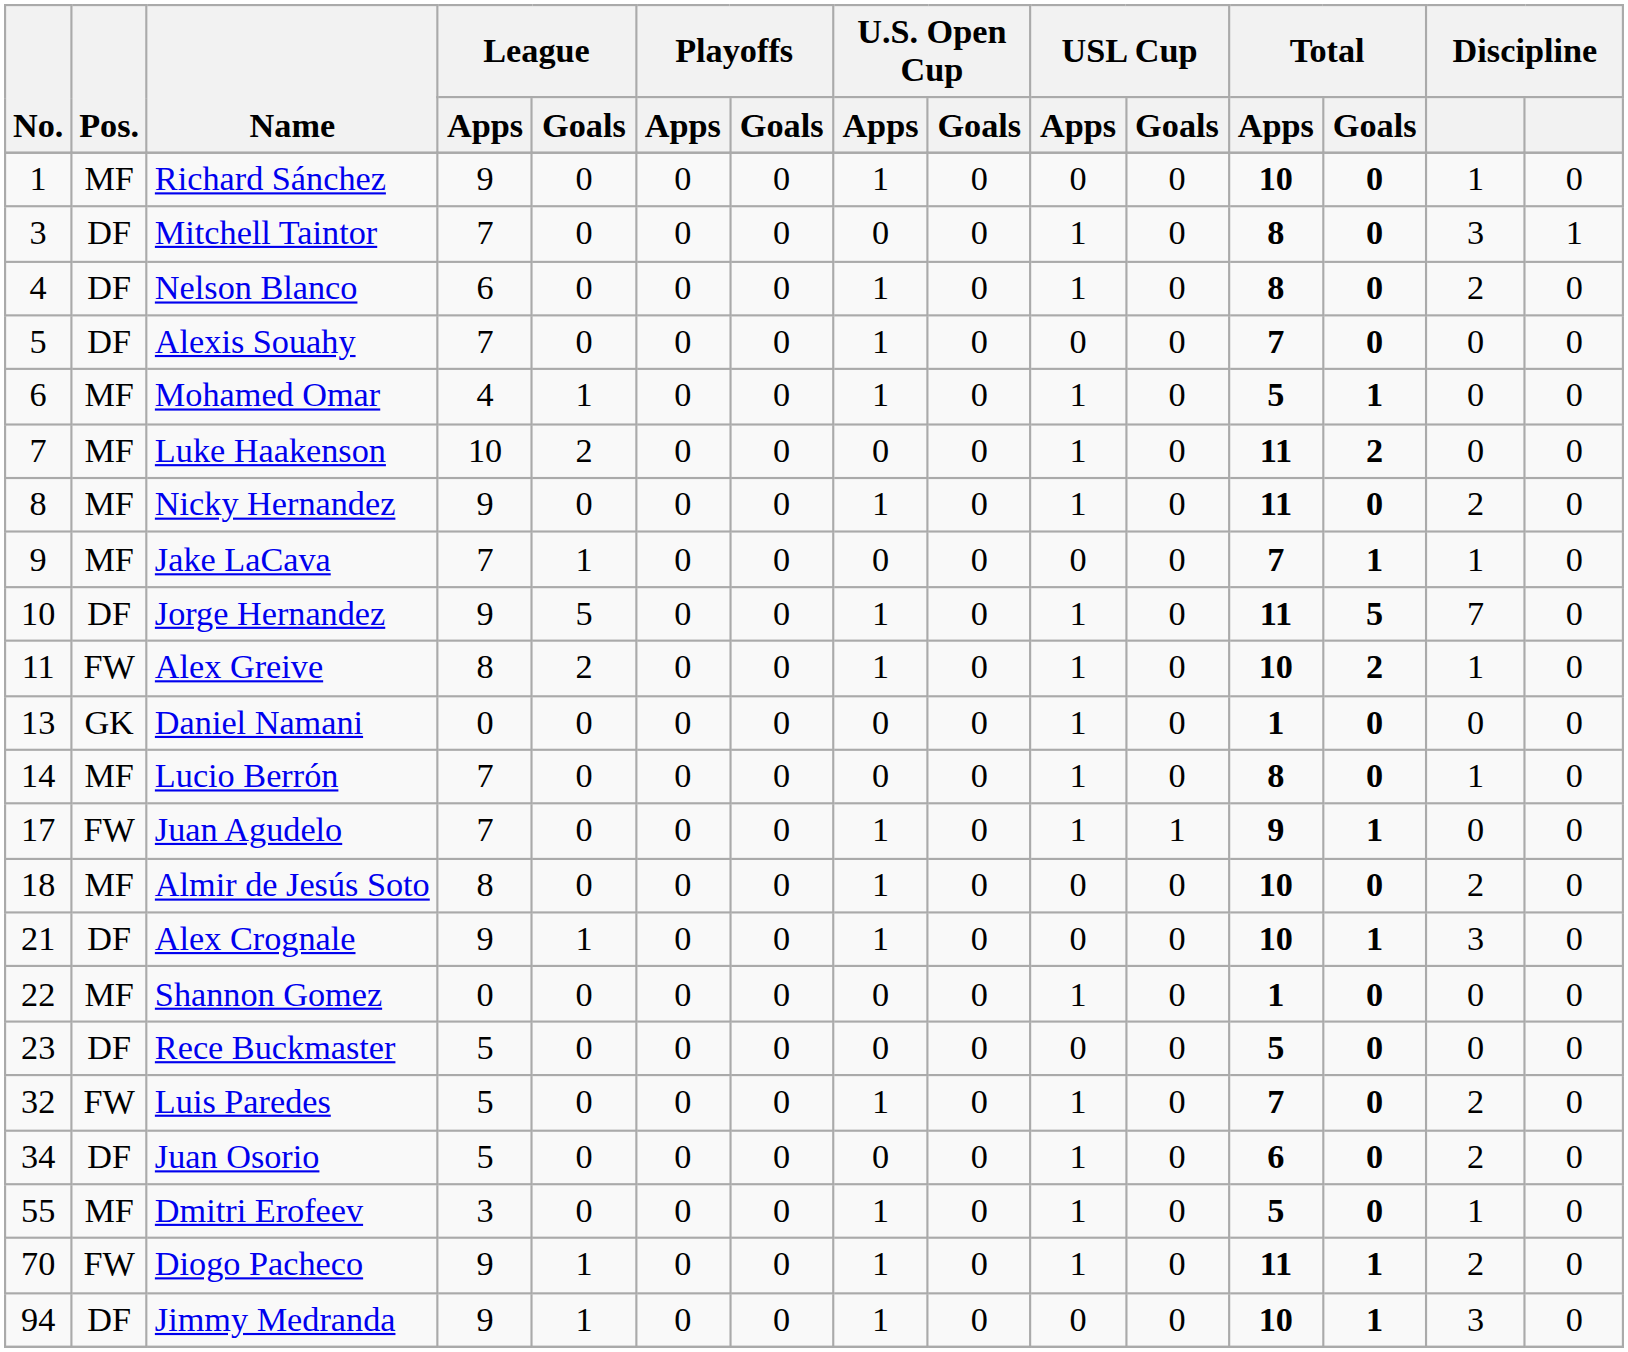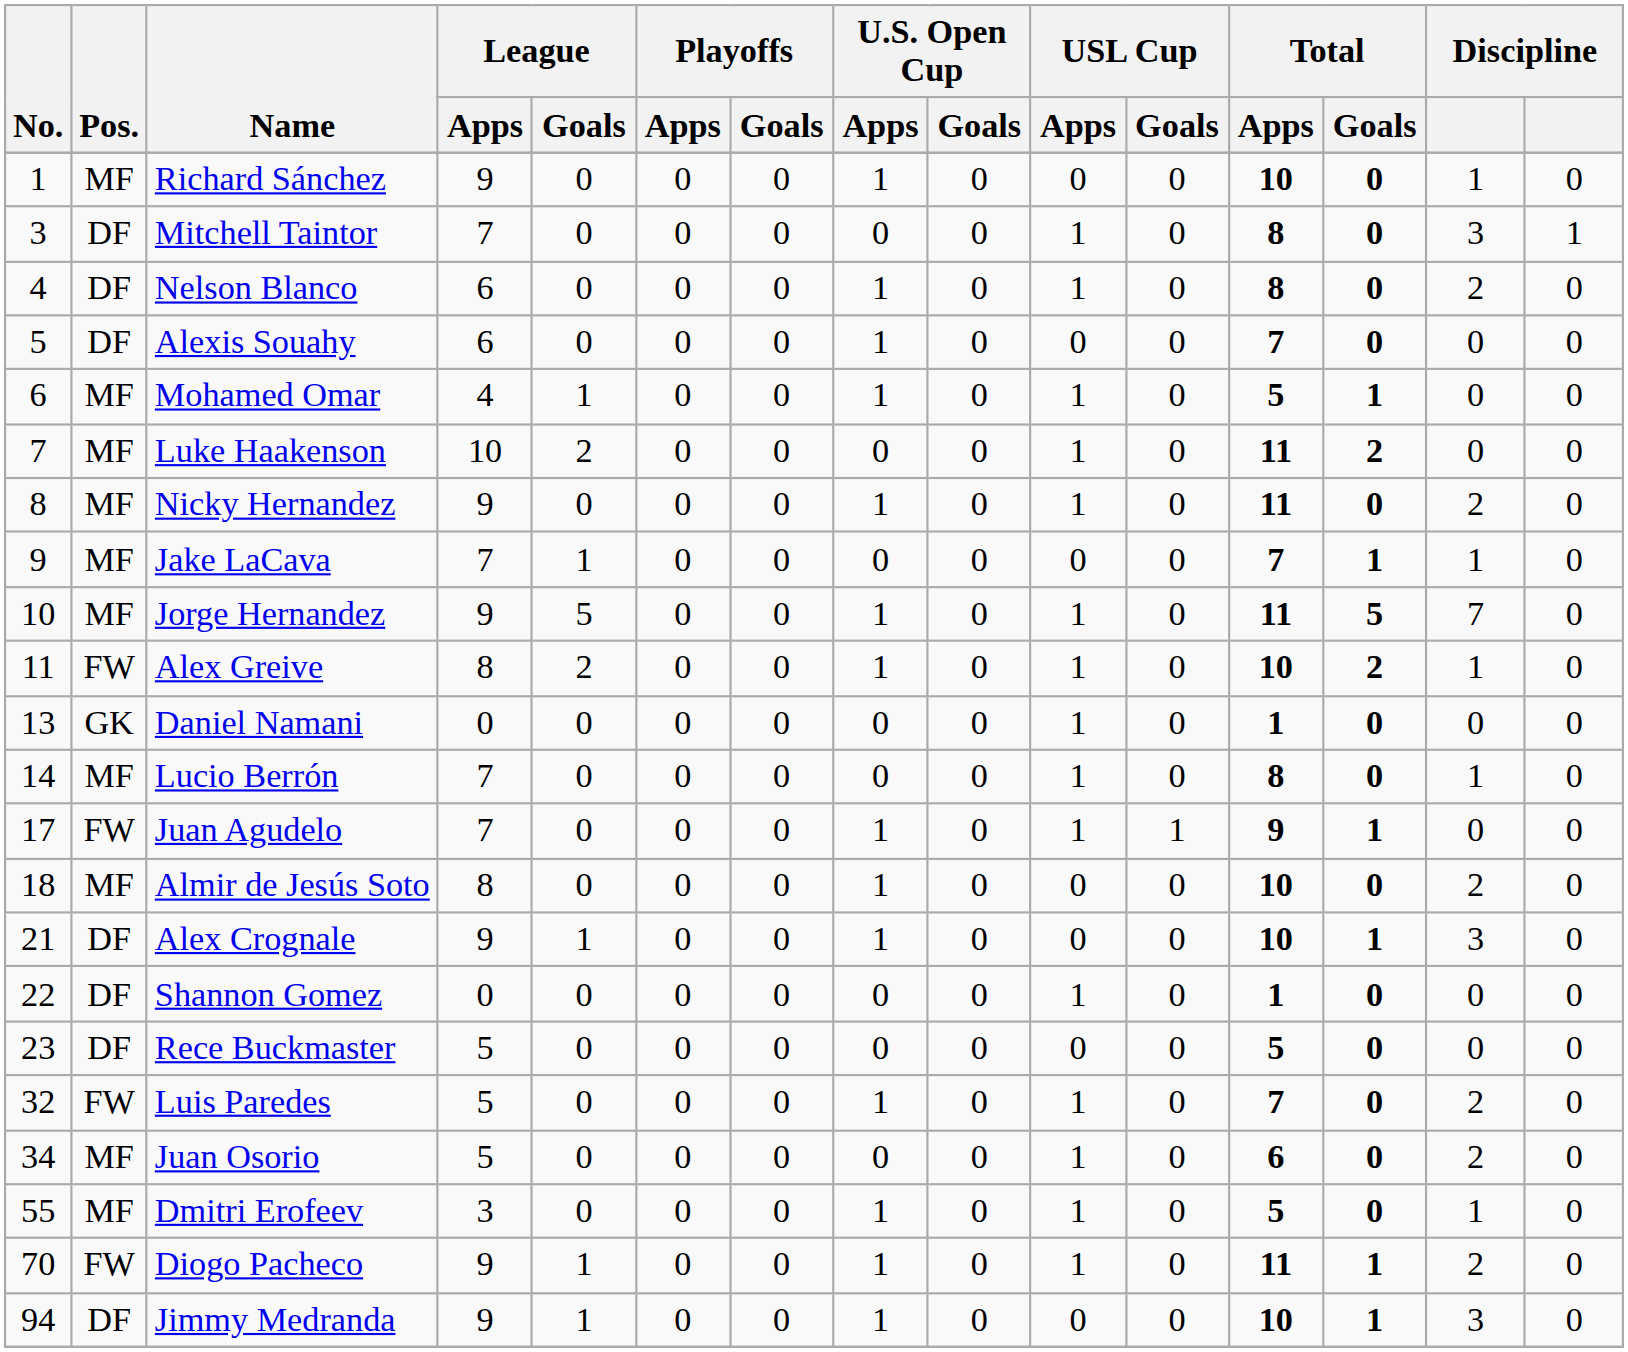Alexis Souahy | League / Apps: 7 -> 6
Jorge Hernandez | Pos.: DF -> MF
Shannon Gomez | Pos.: MF -> DF
Juan Osorio | Pos.: DF -> MF
